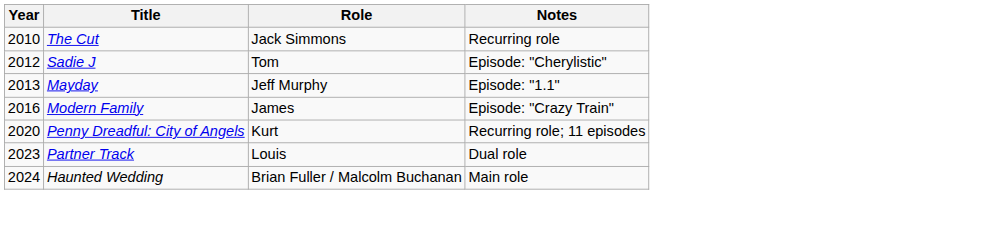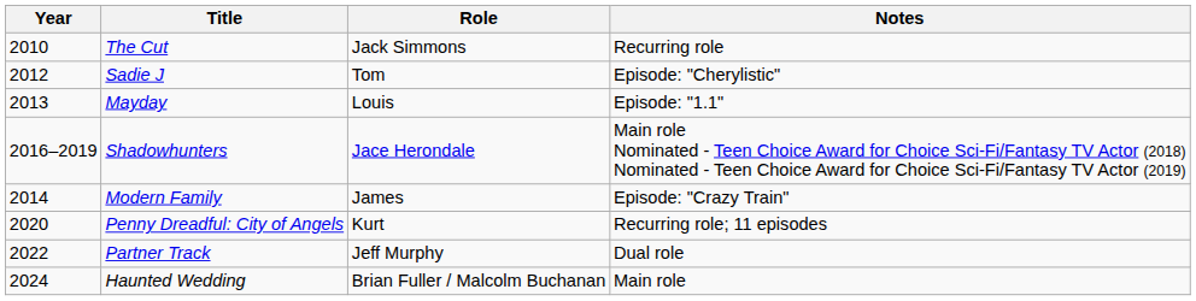Mayday | Role: Jeff Murphy -> Louis
+ row: 2016–2019 | Shadowhunters | Jace Herondale | Main role Nominated - Teen Choice Award for Choice Sci-Fi/Fantasy TV Actor (2018) Nominated - Teen Choice Award for Choice Sci-Fi/Fantasy TV Actor (2019)
Modern Family | Year: 2016 -> 2014
Partner Track | Year: 2023 -> 2022
Partner Track | Role: Louis -> Jeff Murphy
